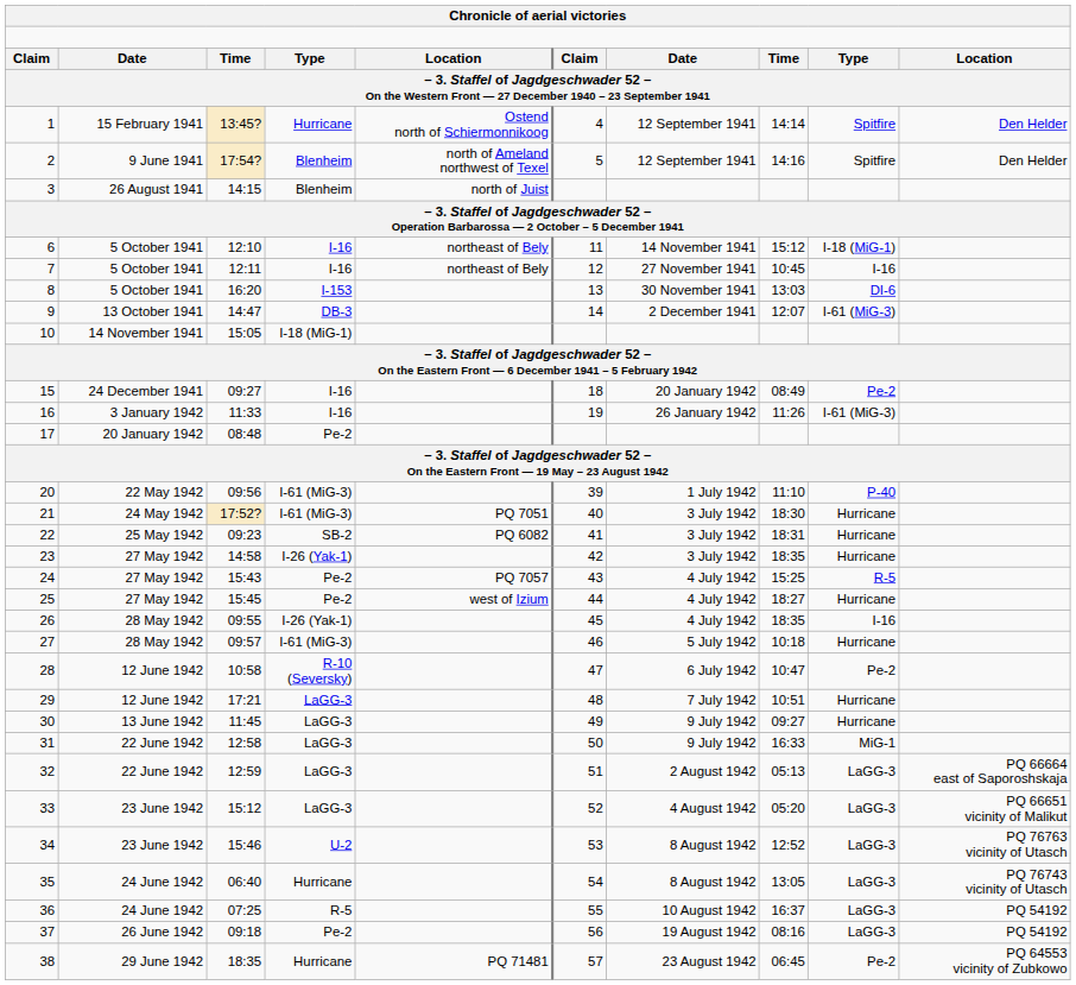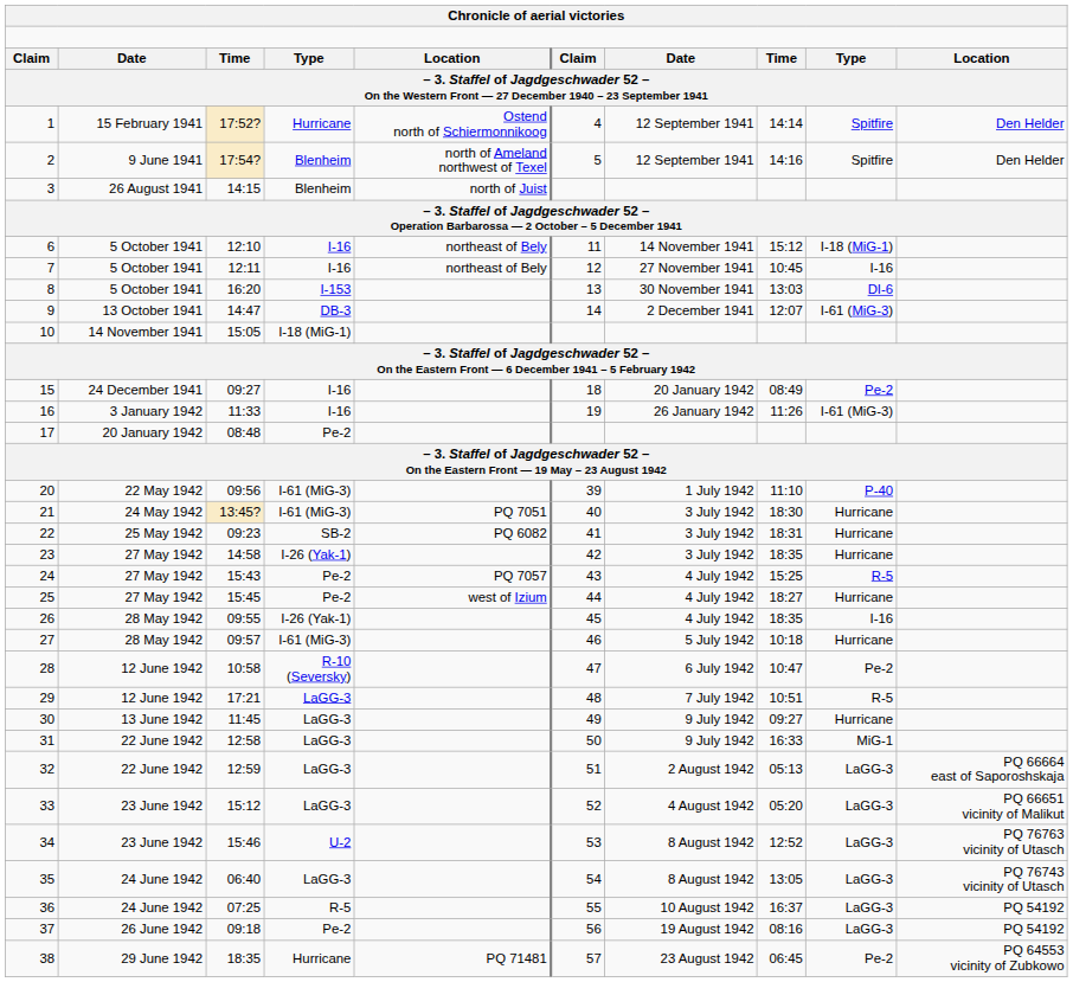1 | column 3: 13:45? -> 17:52?
21 | column 3: 17:52? -> 13:45?
29 | column 9: Hurricane -> R-5
35 | column 4: Hurricane -> LaGG-3
